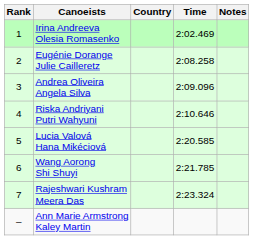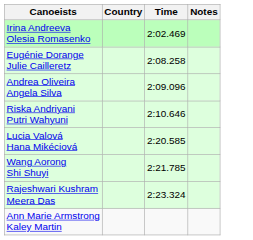- column: Rank | 1 | 2 | 3 | 4 | 5 | 6 | 7 | –
